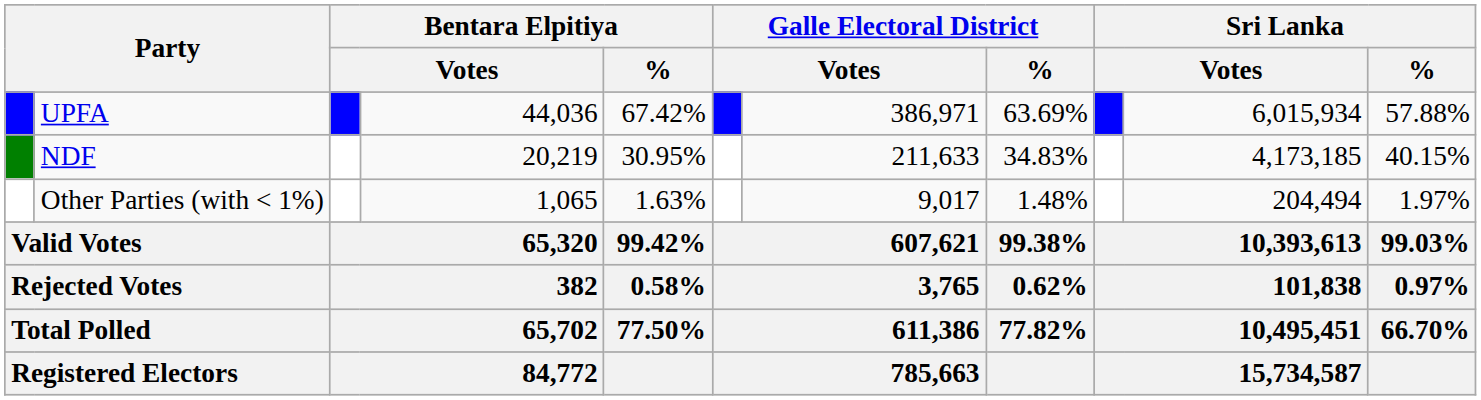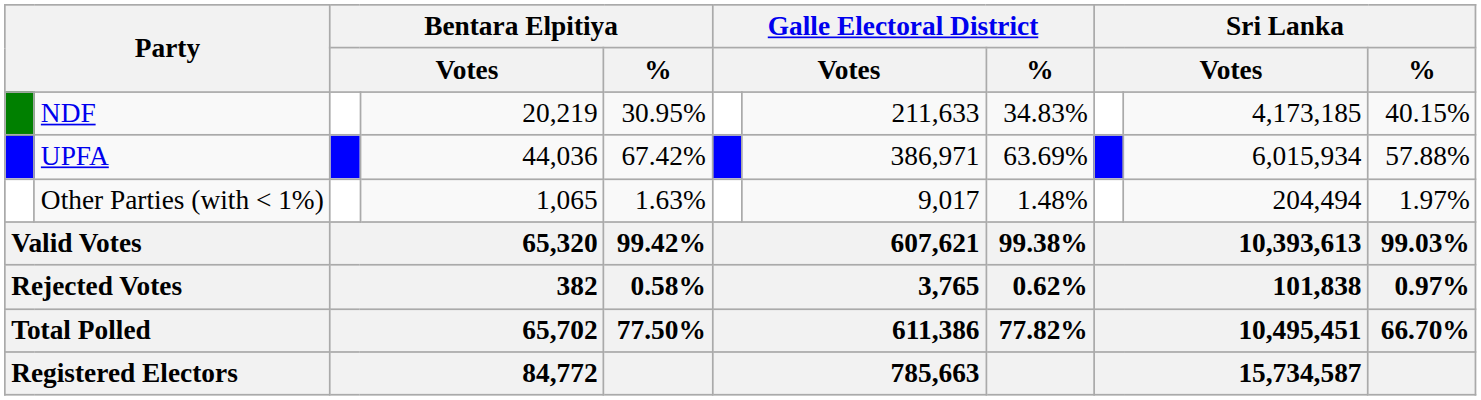rows swapped: UPFA <-> NDF
